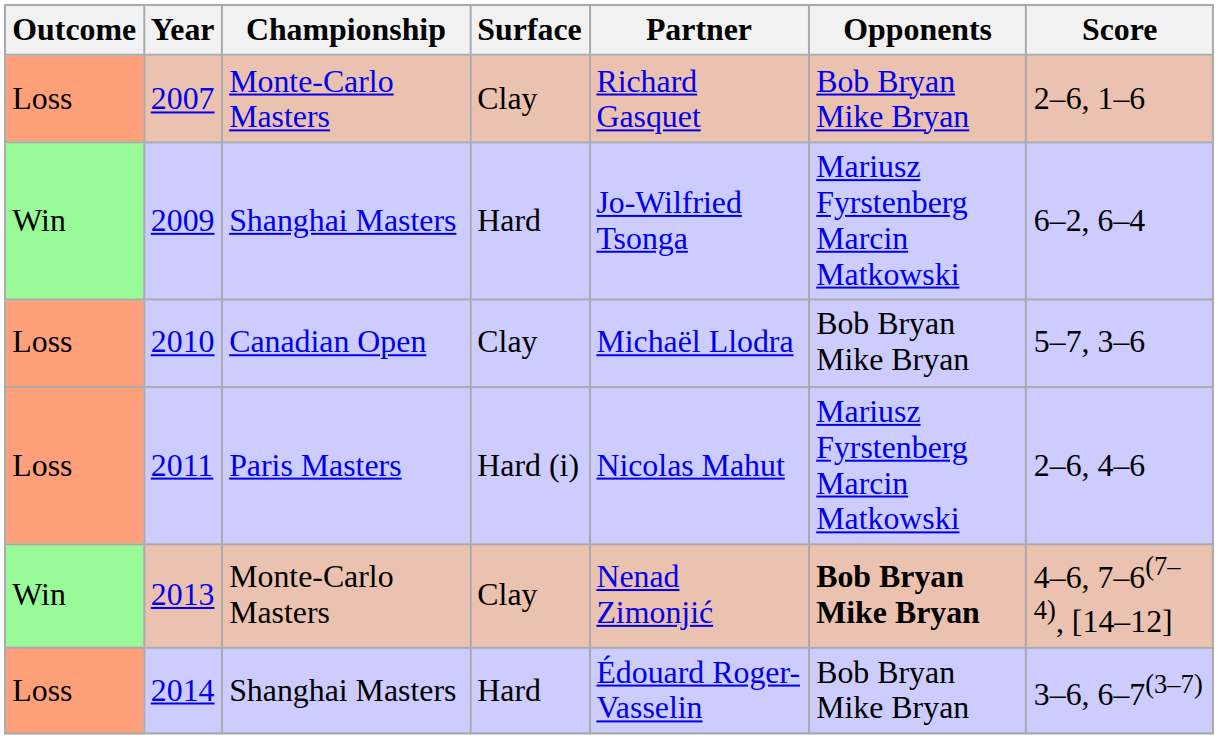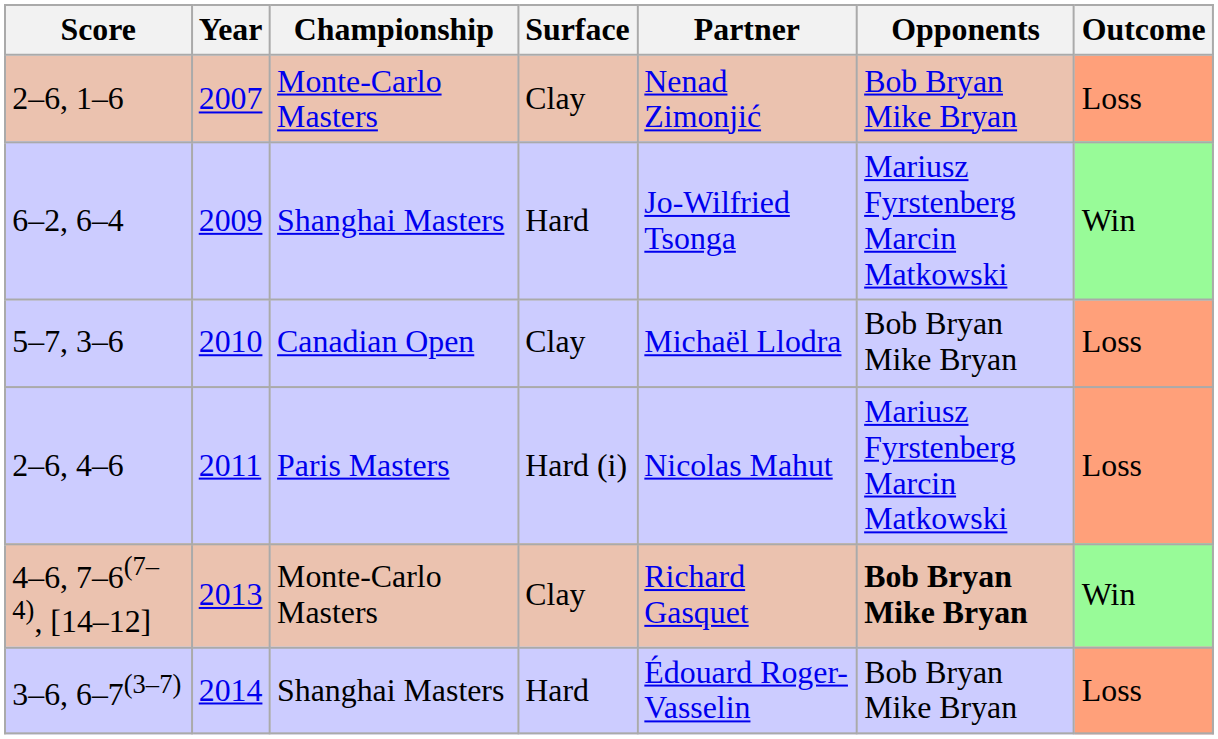columns swapped: Outcome <-> Score
2007 | Partner: Richard Gasquet -> Nenad Zimonjić
2013 | Partner: Nenad Zimonjić -> Richard Gasquet
